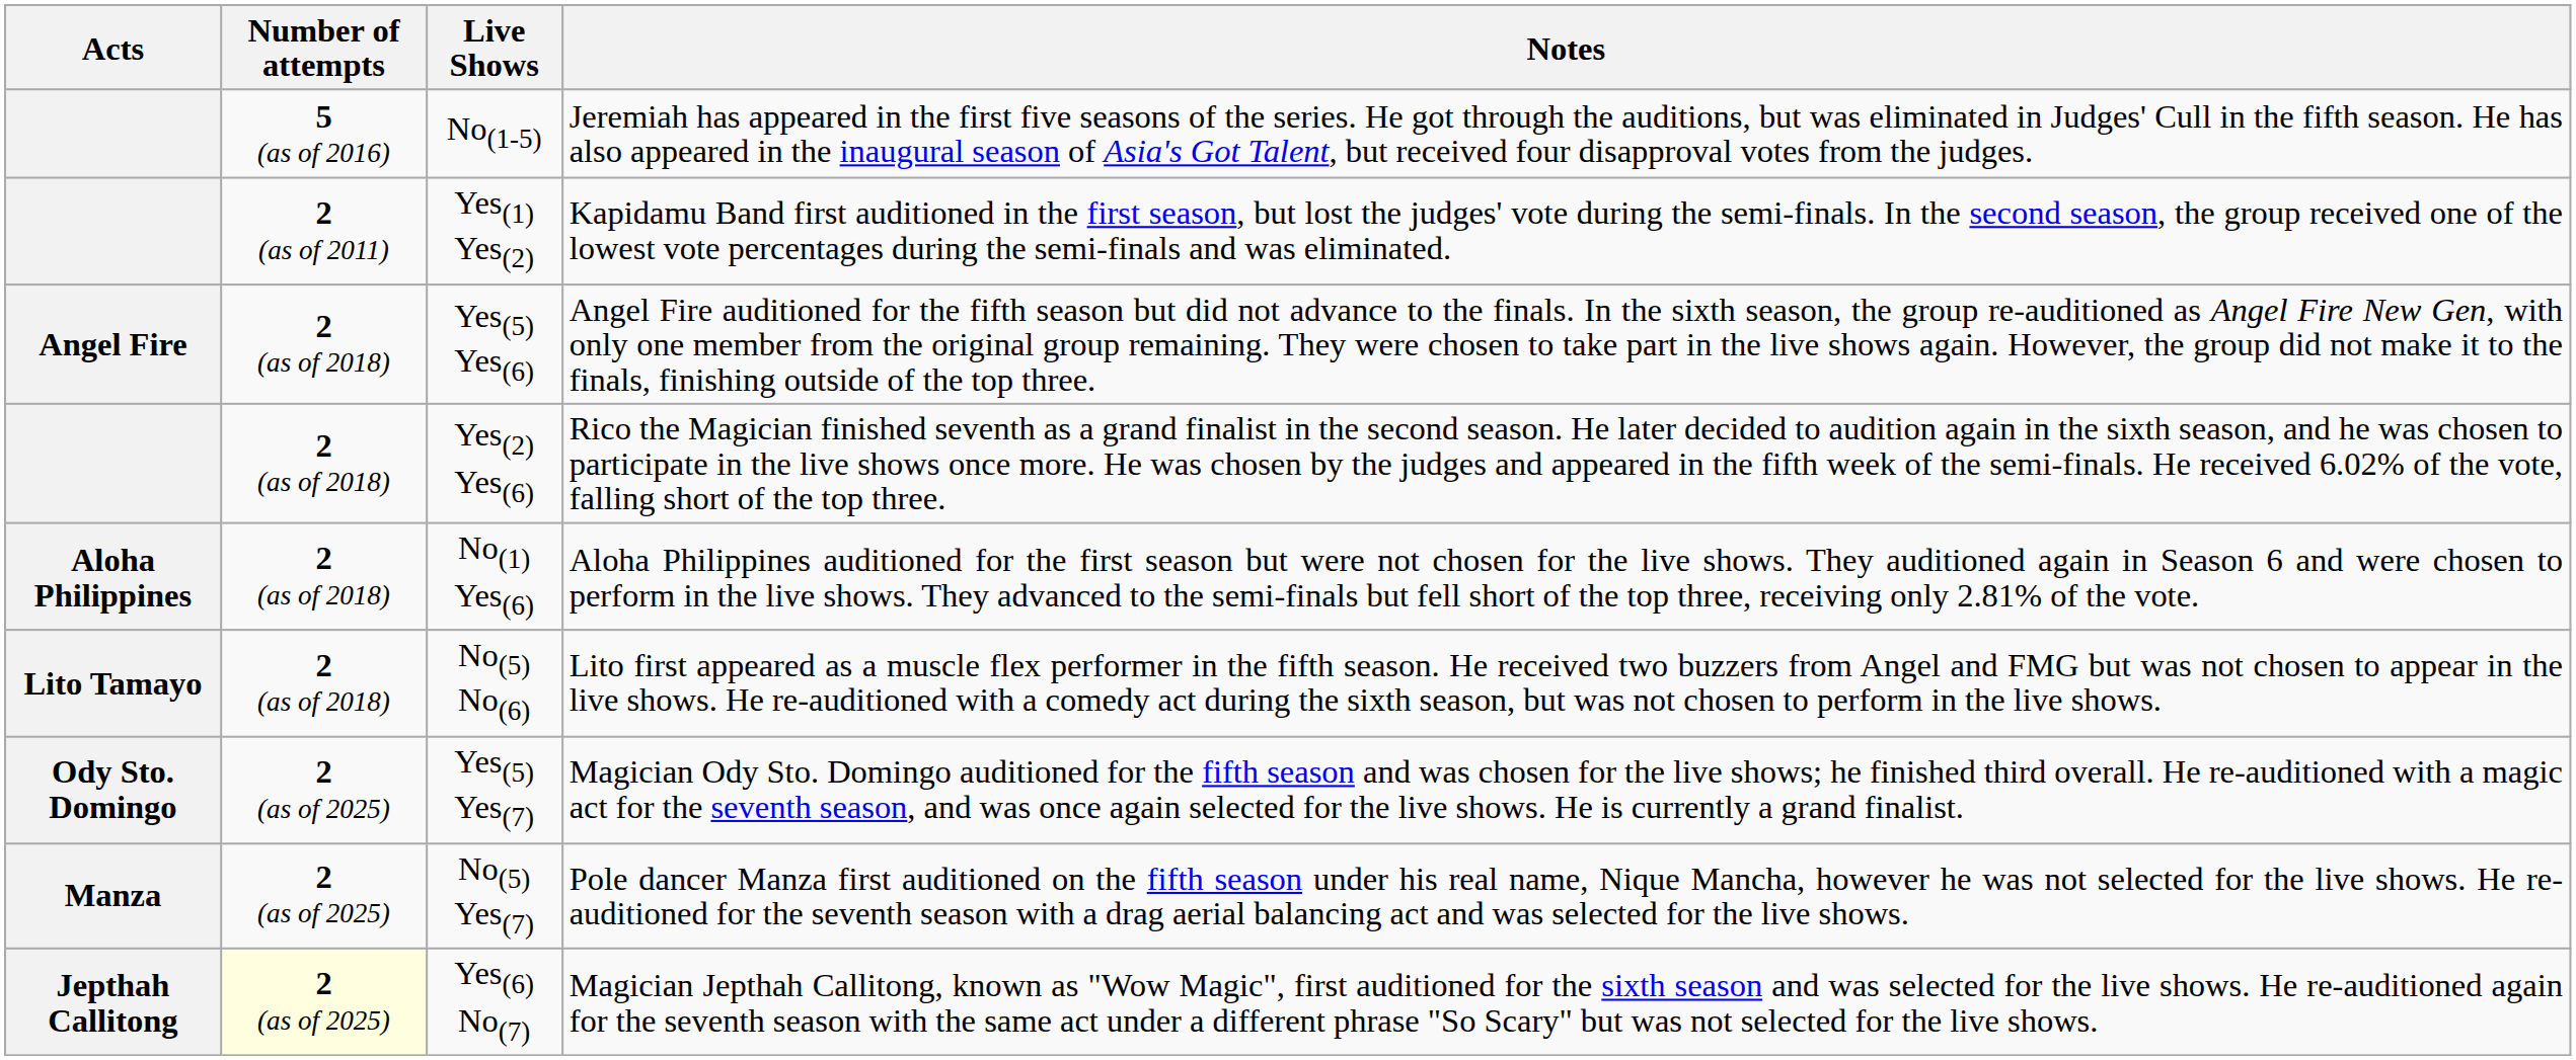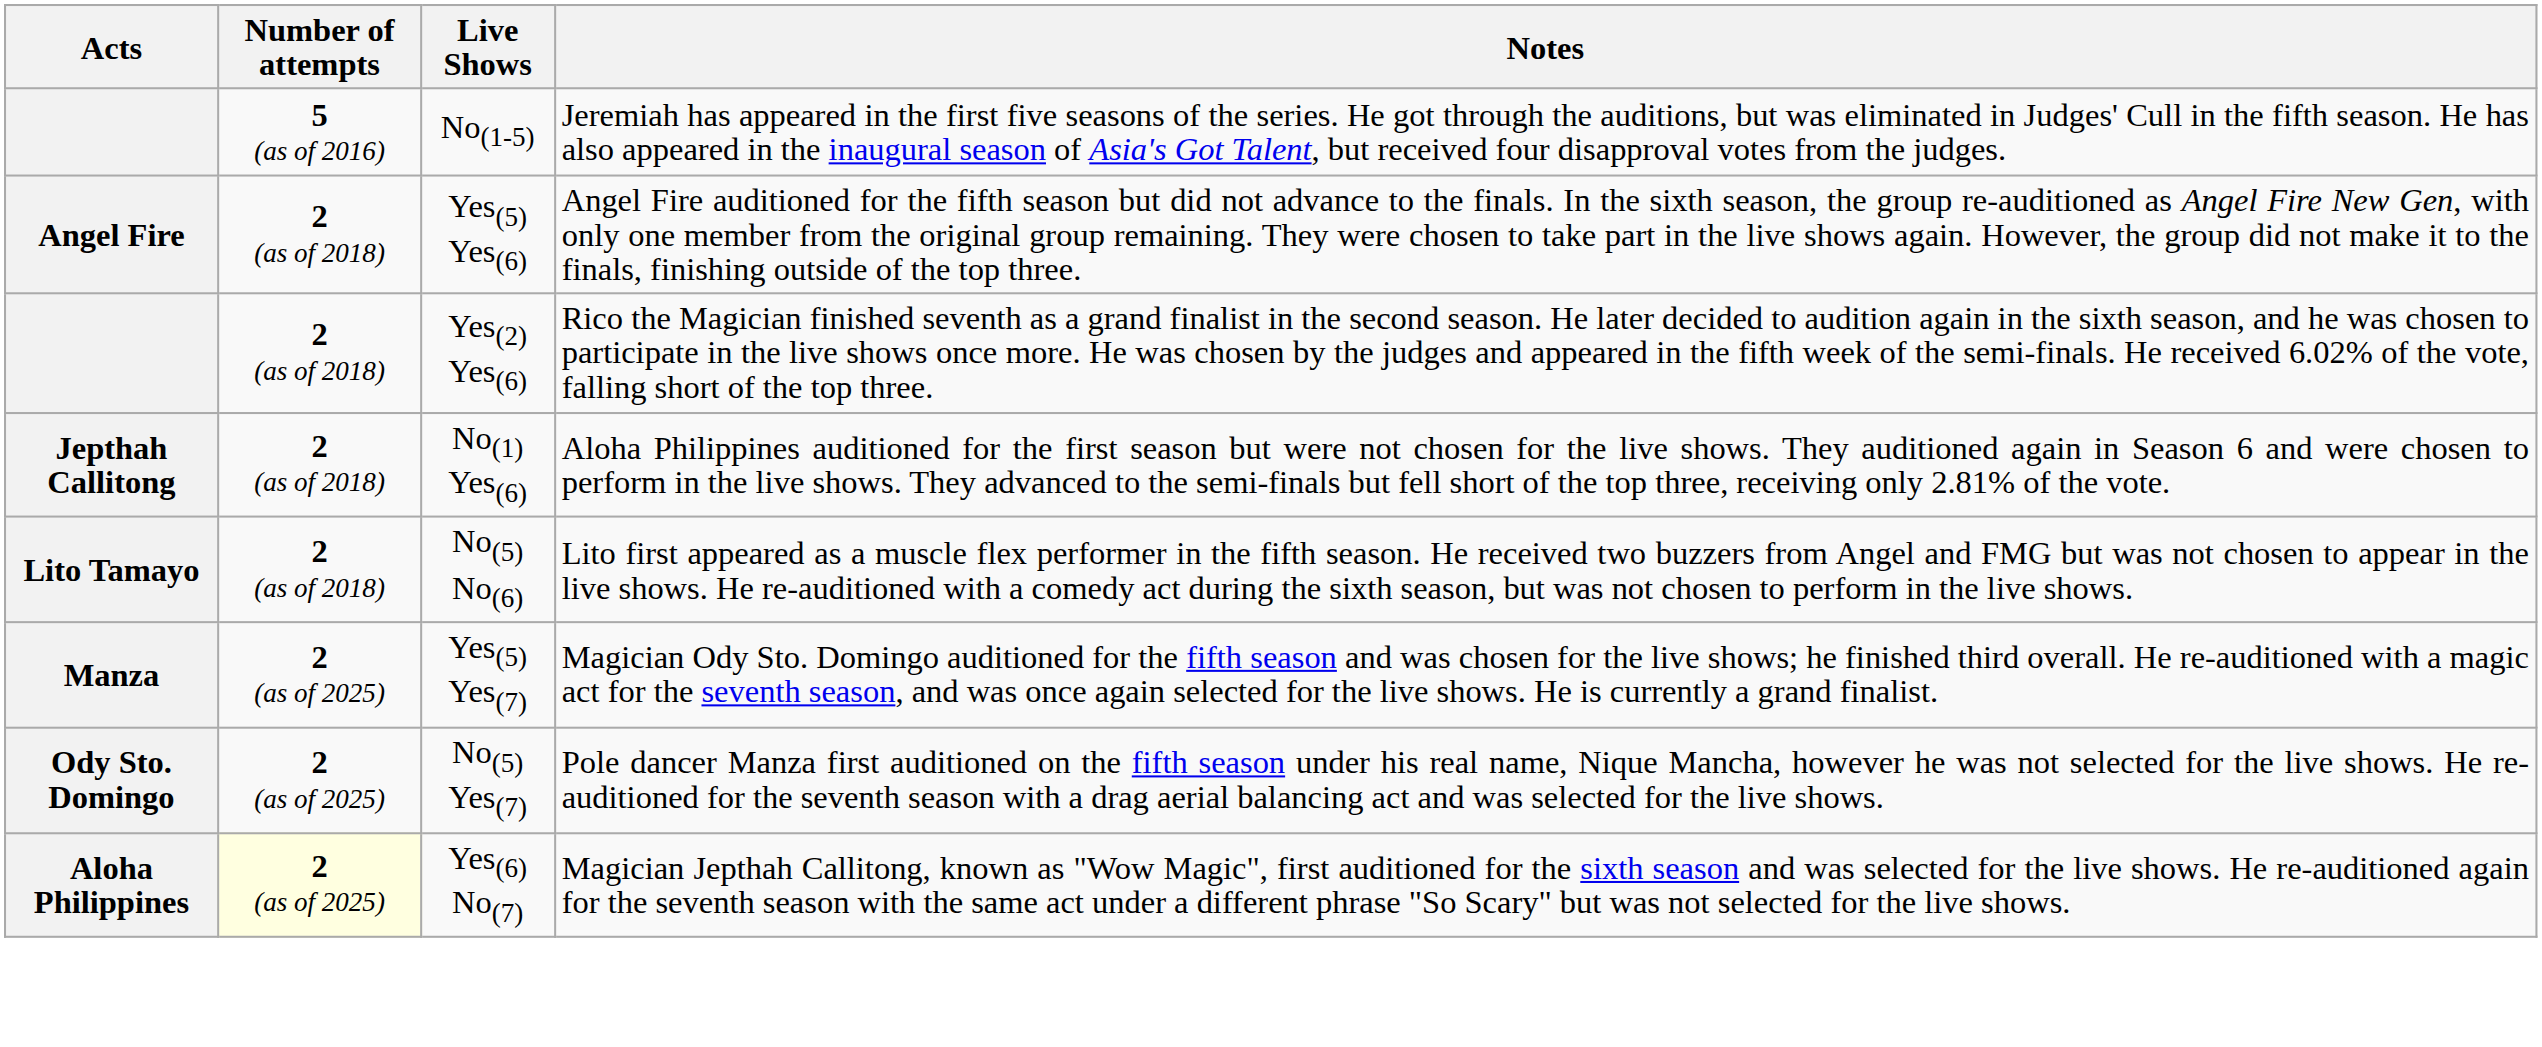- row: 2 (as of 2011) | Yes(1) Yes(2) | Kapidamu Band first auditioned in the first season, but lost the judges' vote during the semi-finals. In the second season, the group received one of the lowest vote percentages during the semi-finals and was eliminated.
No(1) Yes(6) | Acts: Aloha Philippines -> Jepthah Callitong
Yes(5) Yes(7) | Acts: Ody Sto. Domingo -> Manza
No(5) Yes(7) | Acts: Manza -> Ody Sto. Domingo
Yes(6) No(7) | Acts: Jepthah Callitong -> Aloha Philippines
